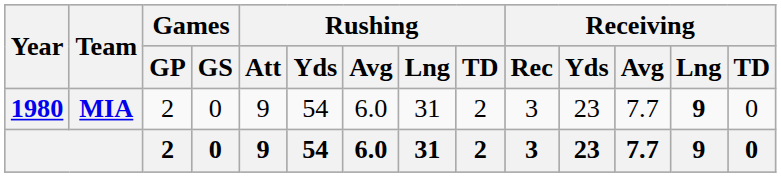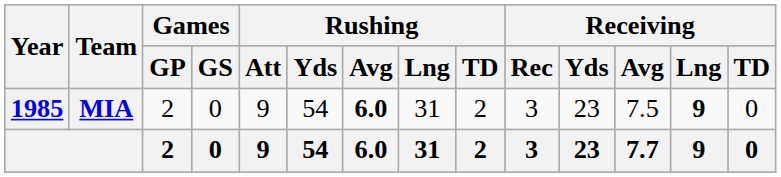MIA | Year: 1980 -> 1985
MIA | Rushing / Avg: normal -> bold
MIA | Receiving / Avg: 7.7 -> 7.5
